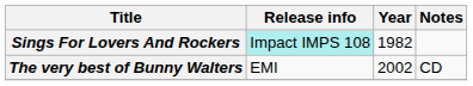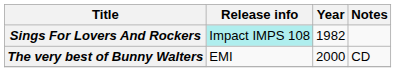The very best of Bunny Walters | Year: 2002 -> 2000
